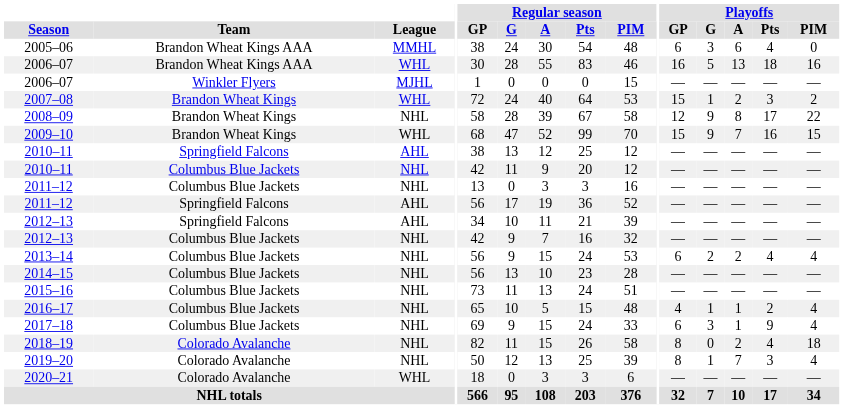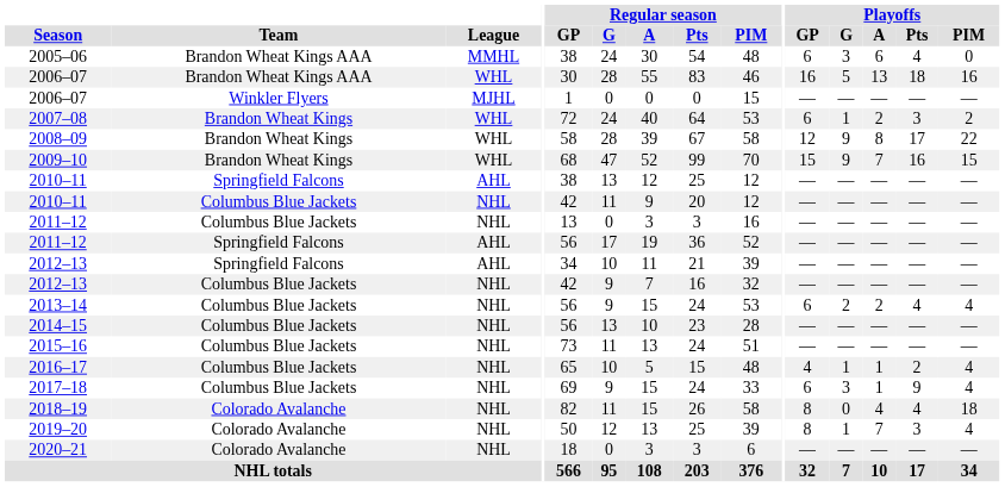2007–08 | Playoffs / GP: 15 -> 6
2008–09 | League: NHL -> WHL
2018–19 | Playoffs / A: 2 -> 4
2020–21 | League: WHL -> NHL
